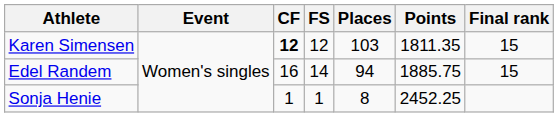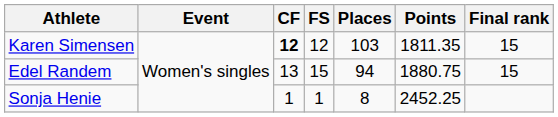Edel Randem | CF: 16 -> 13
Edel Randem | FS: 14 -> 15
Edel Randem | Points: 1885.75 -> 1880.75
